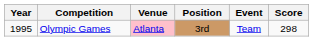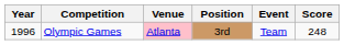Olympic Games | Year: 1995 -> 1996
Olympic Games | Score: 298 -> 248
